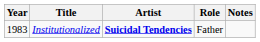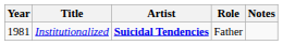Institutionalized | Year: 1983 -> 1981
